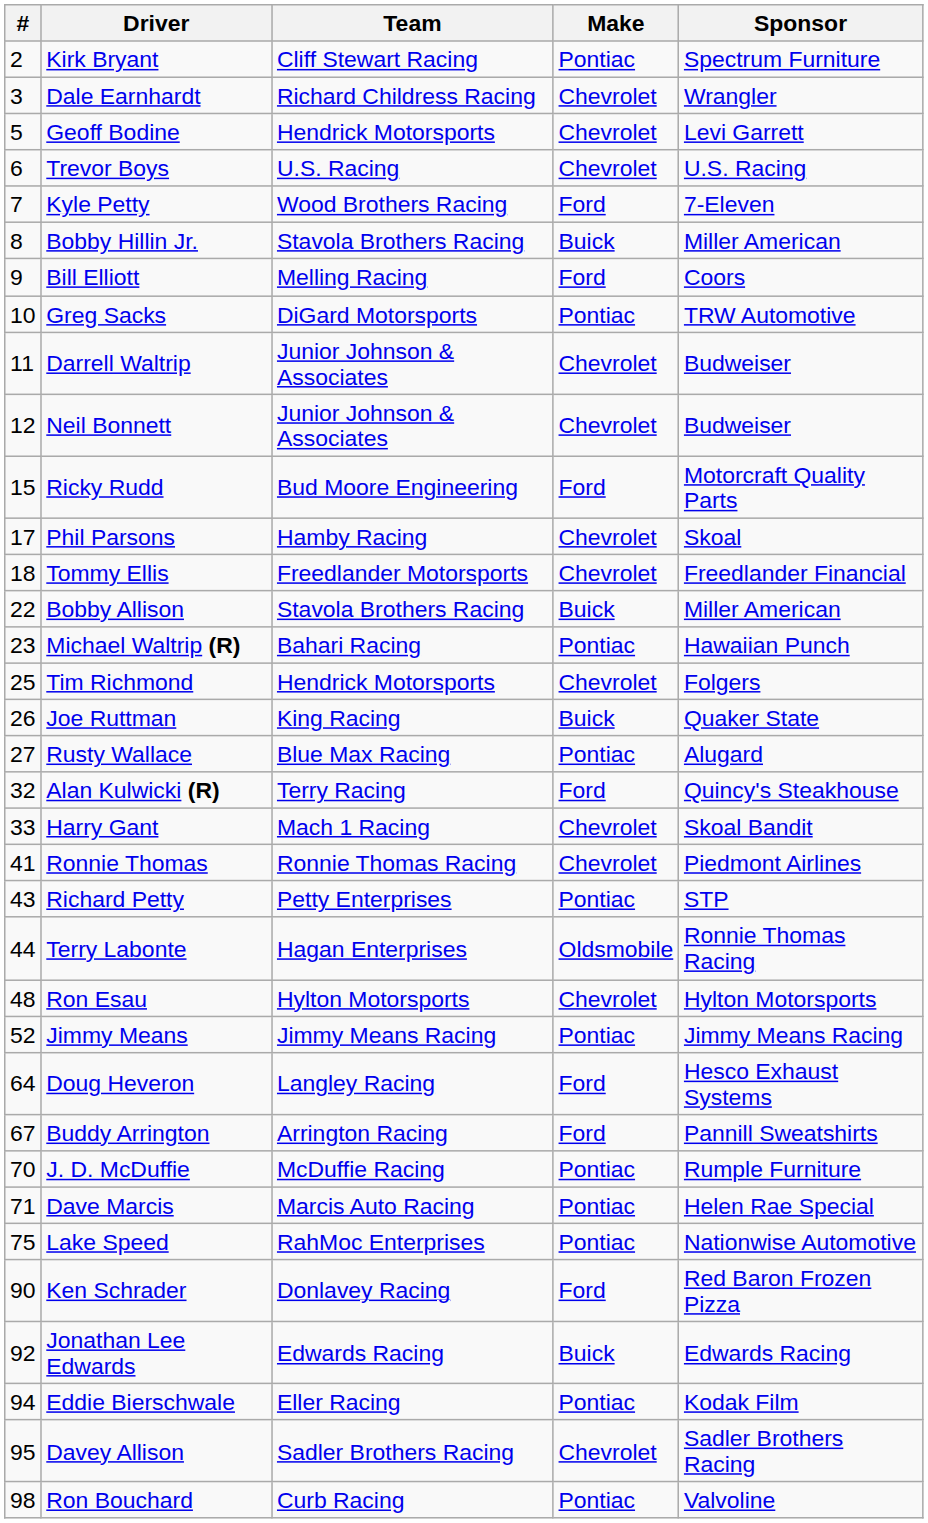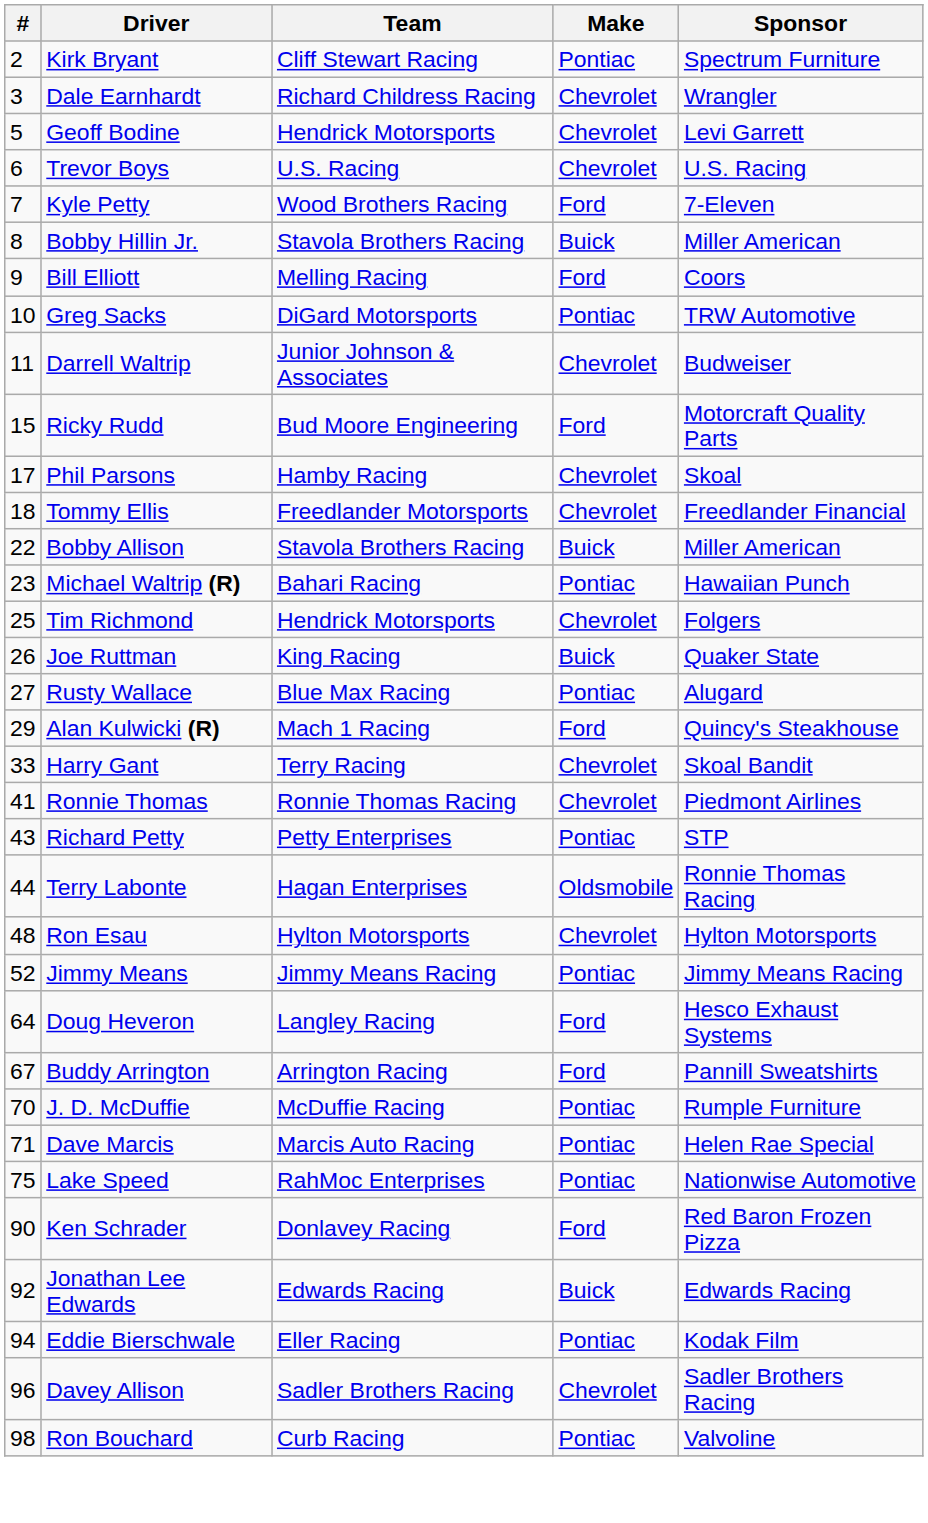- row: 12 | Neil Bonnett | Junior Johnson & Associates | Chevrolet | Budweiser
Alan Kulwicki (R) | #: 32 -> 29
Alan Kulwicki (R) | Team: Terry Racing -> Mach 1 Racing
Harry Gant | Team: Mach 1 Racing -> Terry Racing
Davey Allison | #: 95 -> 96
